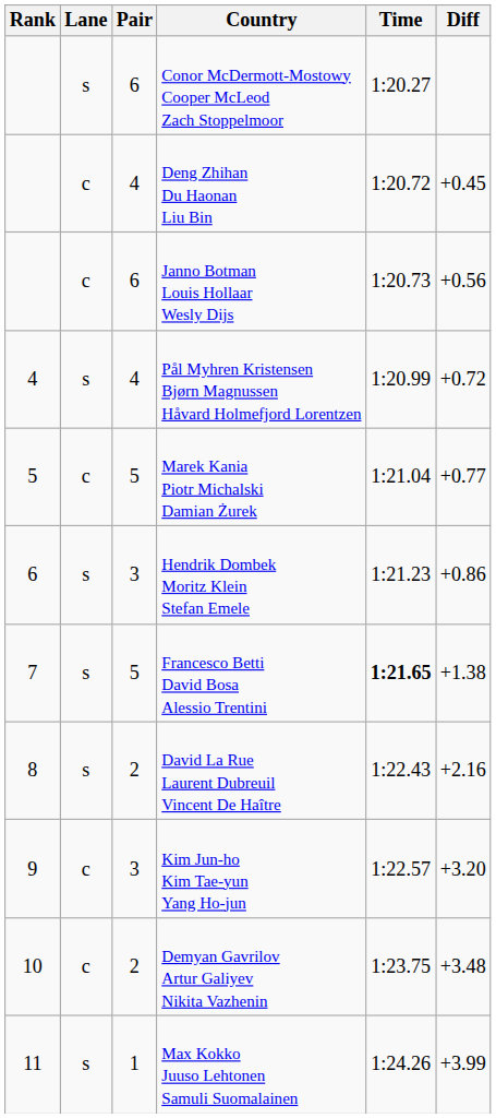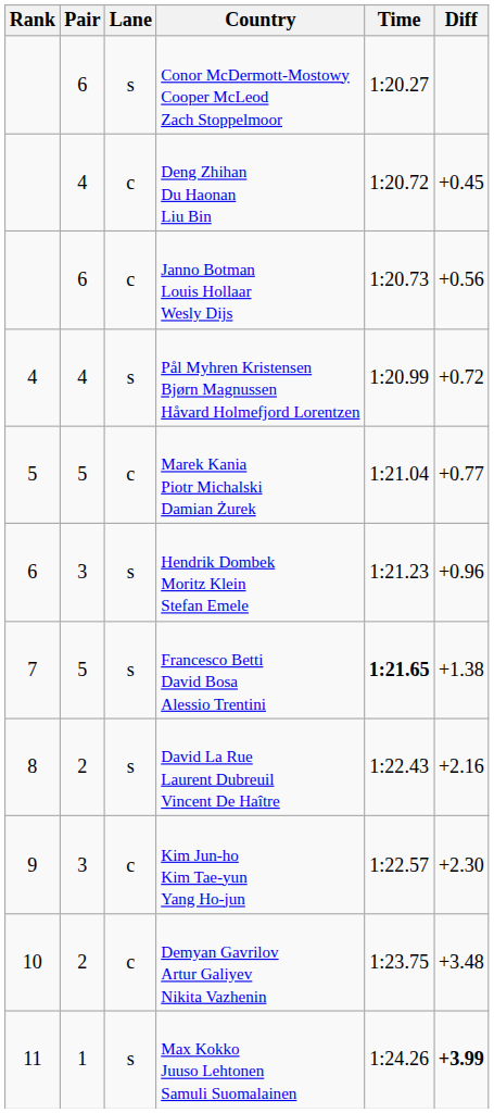columns swapped: Pair <-> Lane
Hendrik Dombek Moritz Klein Stefan Emele | Diff: +0.86 -> +0.96
Kim Jun-ho Kim Tae-yun Yang Ho-jun | Diff: +3.20 -> +2.30
Max Kokko Juuso Lehtonen Samuli Suomalainen | Diff: normal -> bold
